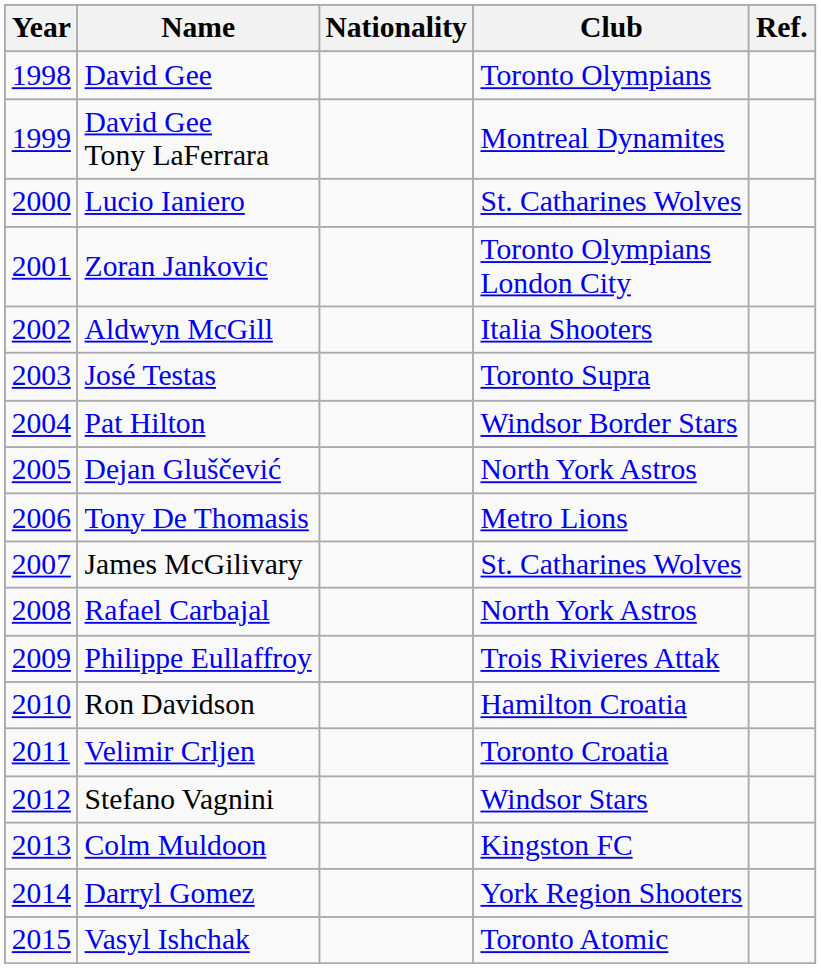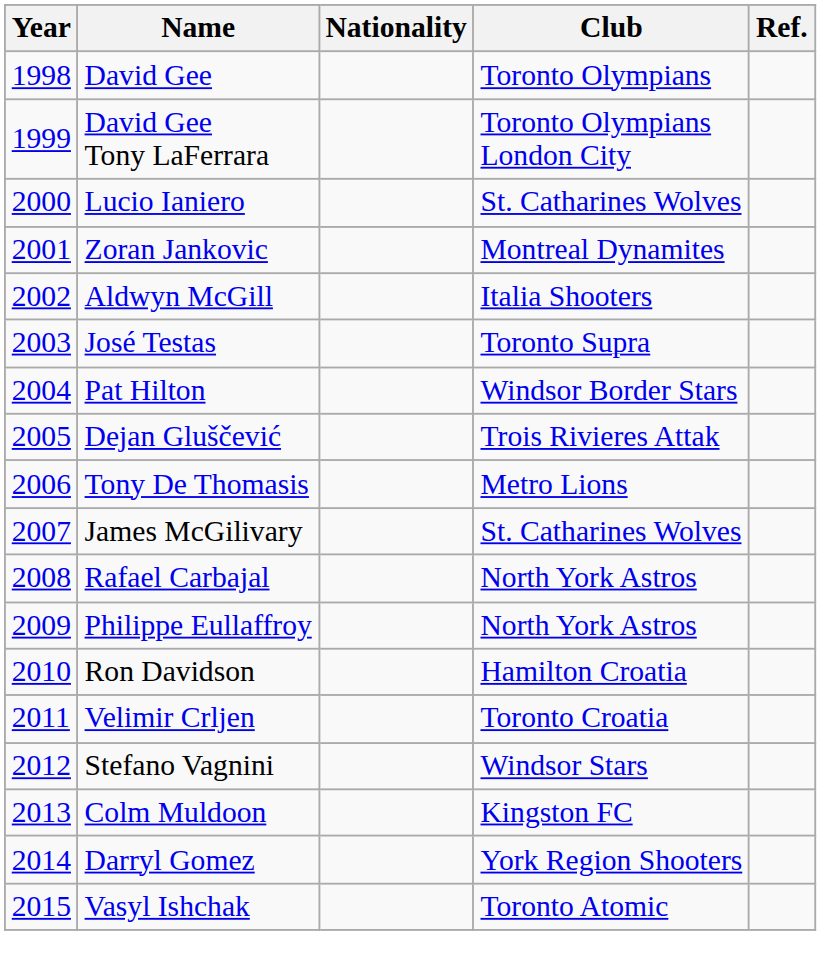David Gee Tony LaFerrara | Club: Montreal Dynamites -> Toronto Olympians London City
Zoran Jankovic | Club: Toronto Olympians London City -> Montreal Dynamites
Dejan Gluščević | Club: North York Astros -> Trois Rivieres Attak
Philippe Eullaffroy | Club: Trois Rivieres Attak -> North York Astros
